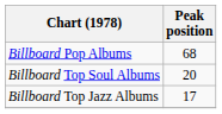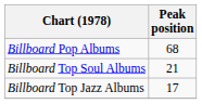Billboard Top Soul Albums | Peak position: 20 -> 21
